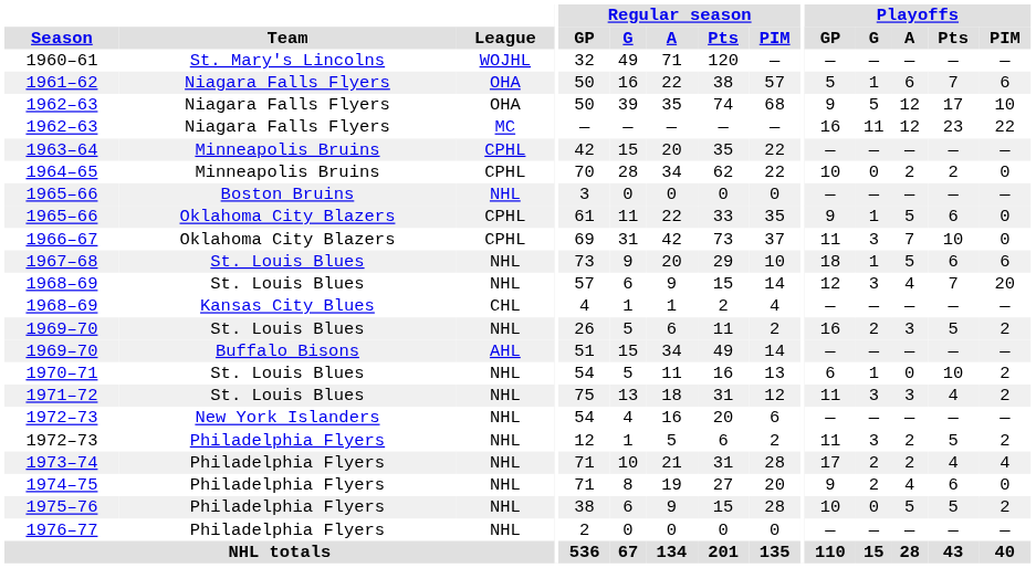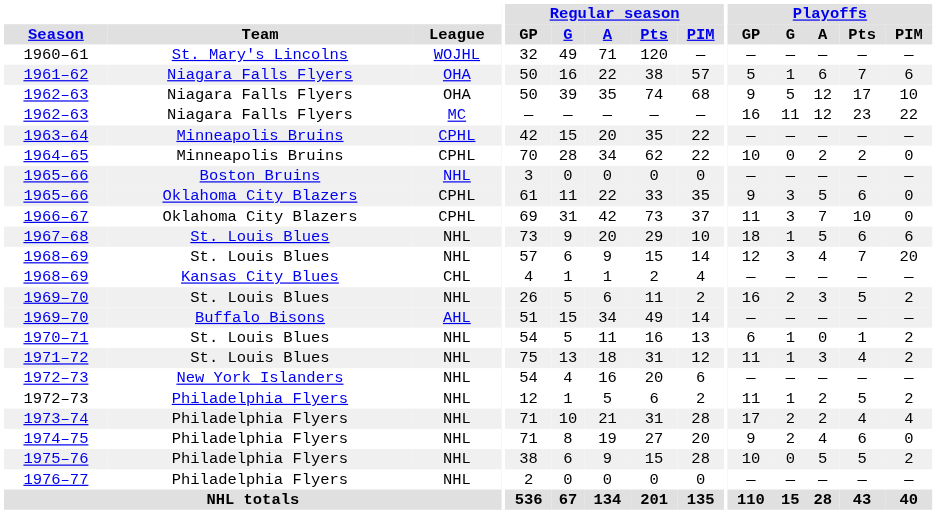1965–66 / Oklahoma City Blazers | Playoffs / G: 1 -> 3
1970–71 | Playoffs / Pts: 10 -> 1
1971–72 | Playoffs / G: 3 -> 1
1972–73 / Philadelphia Flyers | Playoffs / G: 3 -> 1
